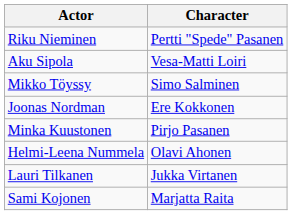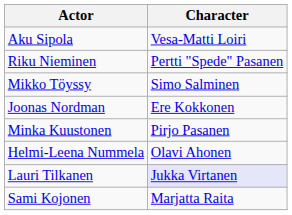rows swapped: Riku Nieminen <-> Aku Sipola
Lauri Tilkanen | Character: no background -> lavender background
